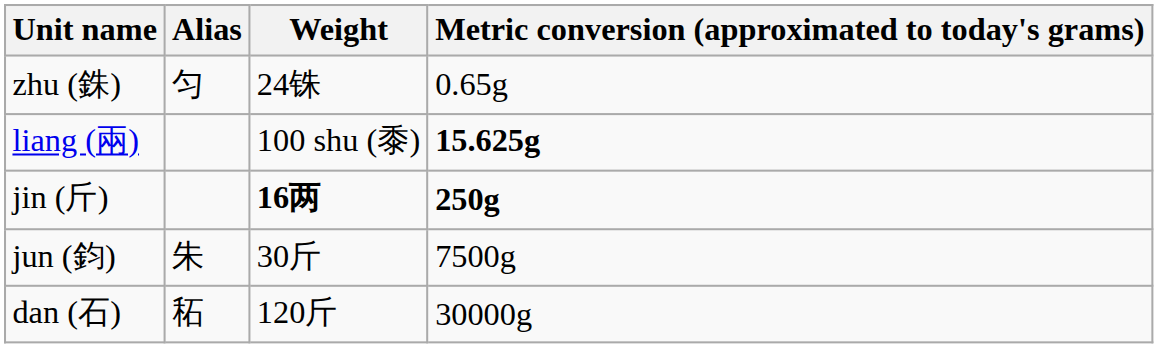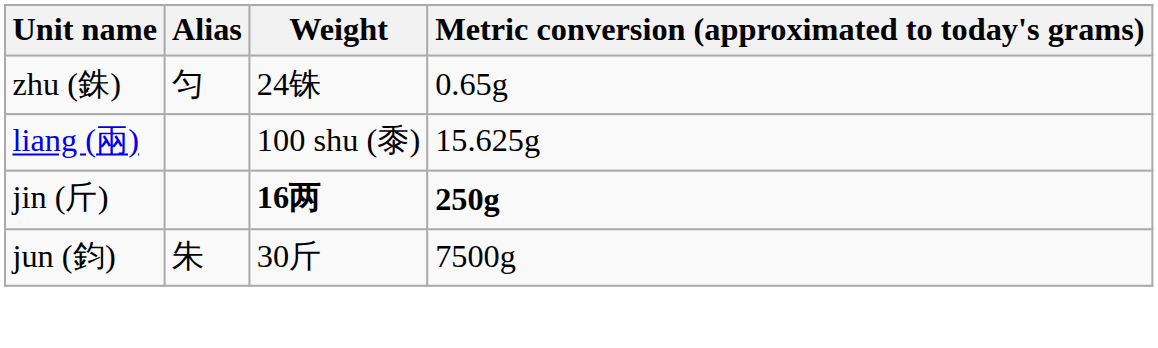liang (兩) | Metric conversion (approximated to today's grams): bold -> normal
- row: dan (石) | 䄷 | 120斤 | 30000g
